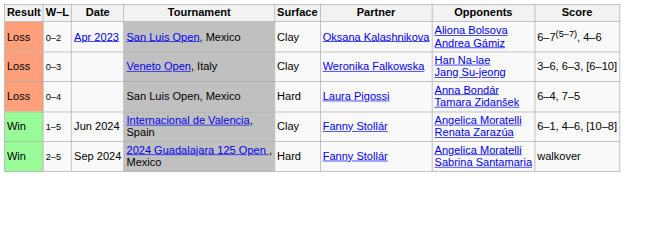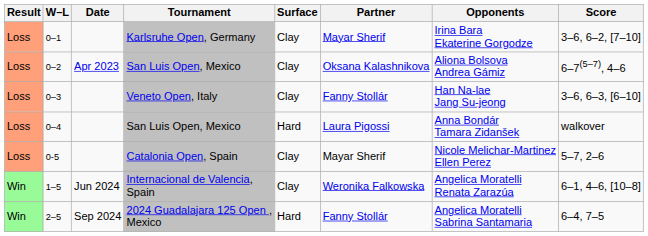+ row: Loss | 0–1 | Karlsruhe Open, Germany | Clay | Mayar Sherif | Irina Bara Ekaterine Gorgodze | 3–6, 6–2, [7–10]
0–3 | Partner: Weronika Falkowska -> Fanny Stollár
0–4 | Score: 6–4, 7–5 -> walkover
+ row: Loss | 0-5 | Catalonia Open, Spain | Clay | Mayar Sherif | Nicole Melichar-Martinez Ellen Perez | 5–7, 2–6
1–5 | Partner: Fanny Stollár -> Weronika Falkowska
2–5 | Score: walkover -> 6–4, 7–5
